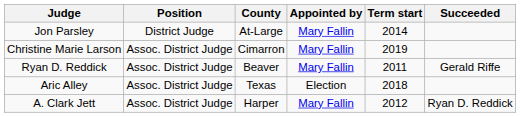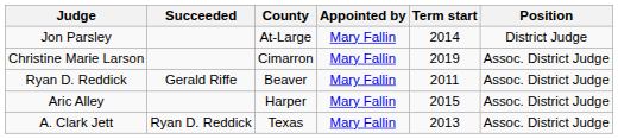columns swapped: Position <-> Succeeded
Aric Alley | County: Texas -> Harper
Aric Alley | Appointed by: Election -> Mary Fallin
Aric Alley | Term start: 2018 -> 2015
A. Clark Jett | County: Harper -> Texas
A. Clark Jett | Term start: 2012 -> 2013
